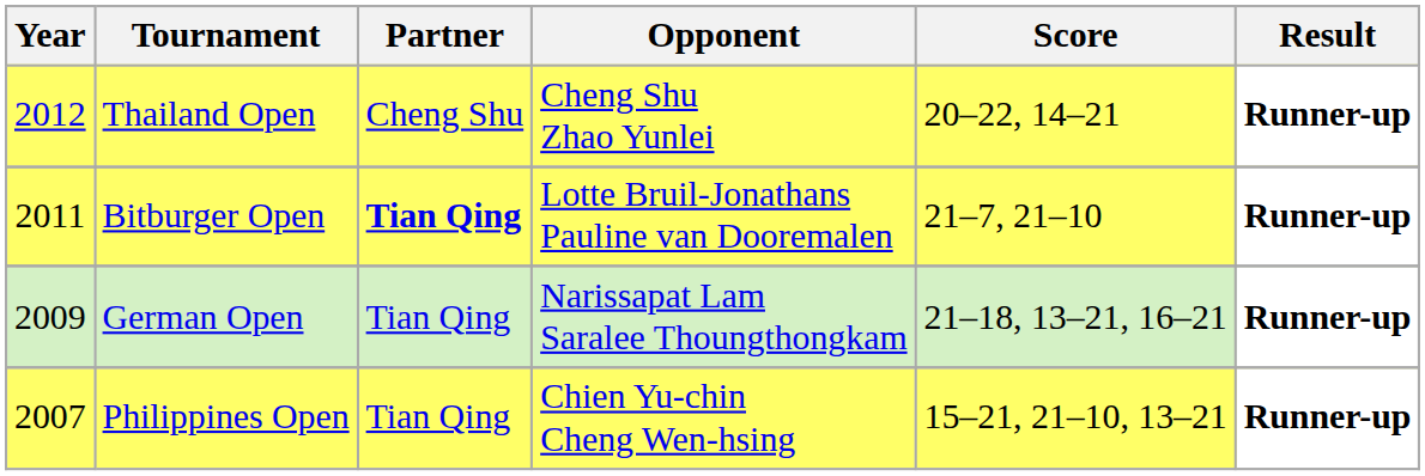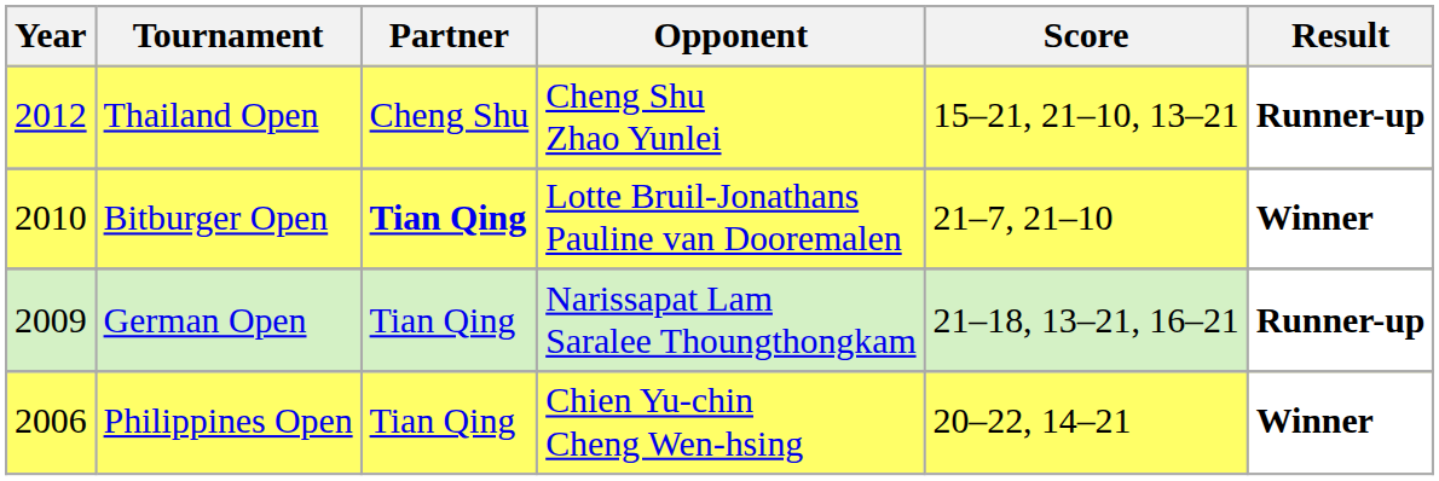Thailand Open | Score: 20–22, 14–21 -> 15–21, 21–10, 13–21
Bitburger Open | Year: 2011 -> 2010
Bitburger Open | Result: Runner-up -> Winner
Philippines Open | Year: 2007 -> 2006
Philippines Open | Score: 15–21, 21–10, 13–21 -> 20–22, 14–21
Philippines Open | Result: Runner-up -> Winner
